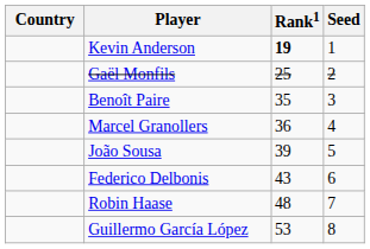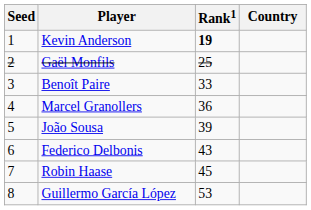columns swapped: Country <-> Seed
Benoît Paire | Rank1: 35 -> 33
Robin Haase | Rank1: 48 -> 45
